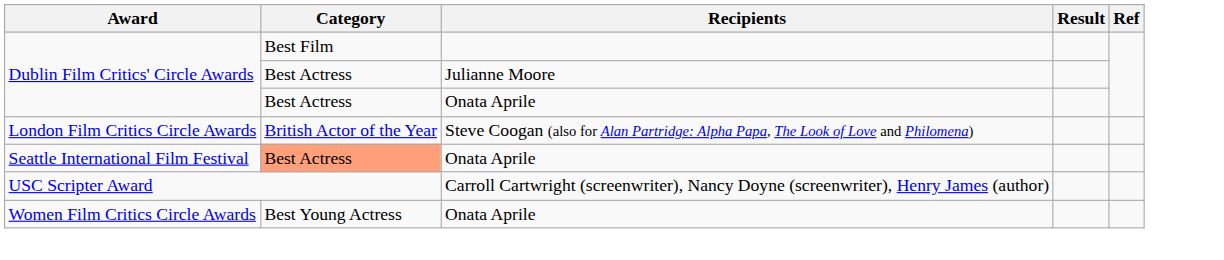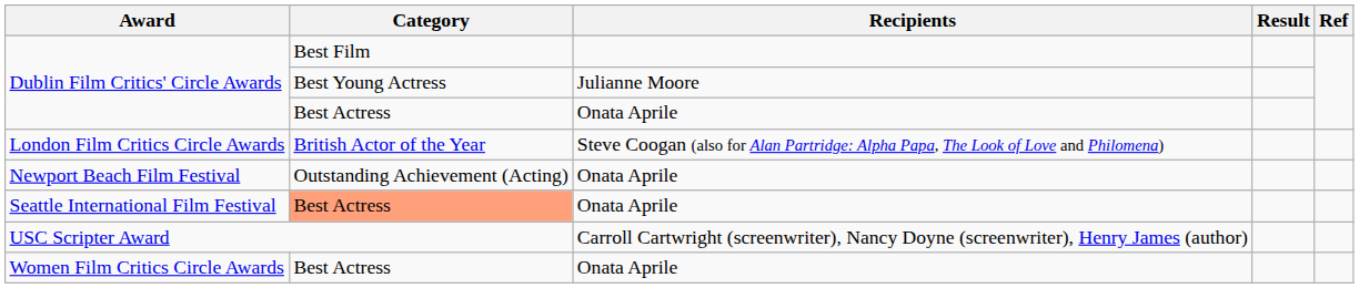Dublin Film Critics' Circle Awards / Julianne Moore | Category: Best Actress -> Best Young Actress
+ row: Newport Beach Film Festival | Outstanding Achievement (Acting) | Onata Aprile
Women Film Critics Circle Awards | Category: Best Young Actress -> Best Actress
